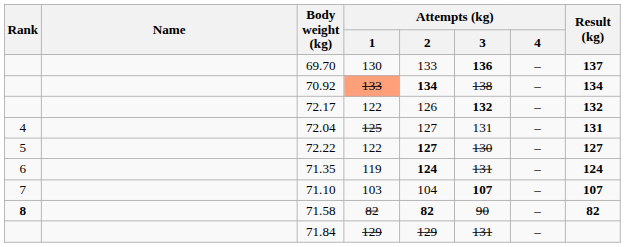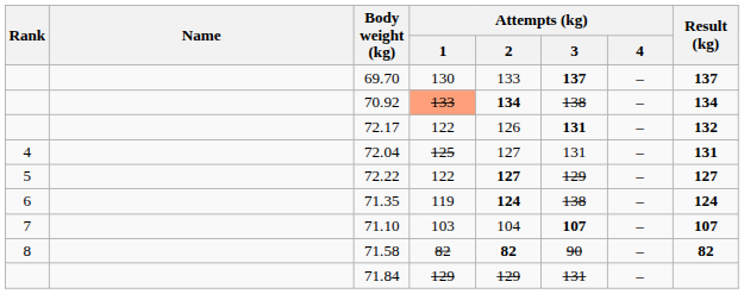69.70 | Attempts (kg) / 3: 136 -> 137
72.17 | Attempts (kg) / 3: 132 -> 131
72.22 | Attempts (kg) / 3: 130 -> 129
71.35 | Attempts (kg) / 3: 131 -> 138
71.58 | Rank: bold -> normal
